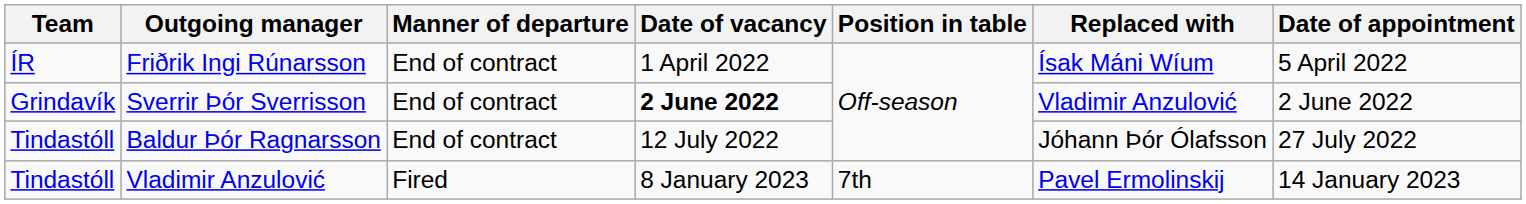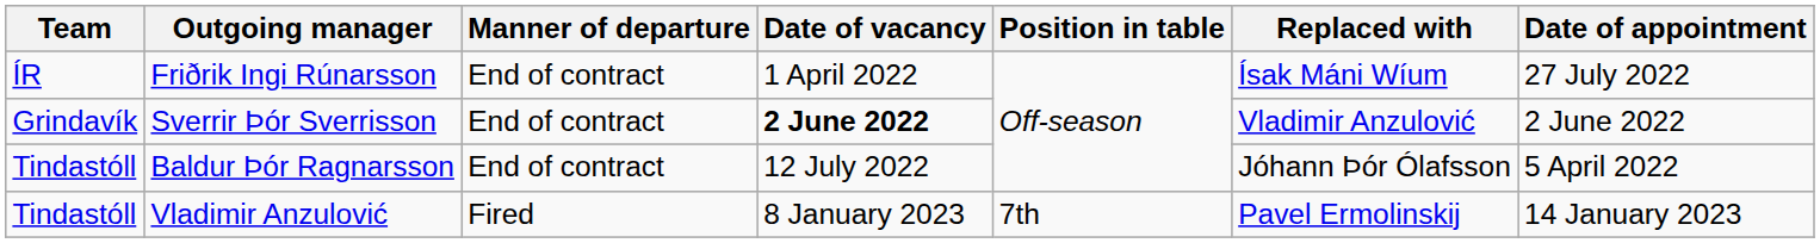Friðrik Ingi Rúnarsson | Date of appointment: 5 April 2022 -> 27 July 2022
Baldur Þór Ragnarsson | Date of appointment: 27 July 2022 -> 5 April 2022
